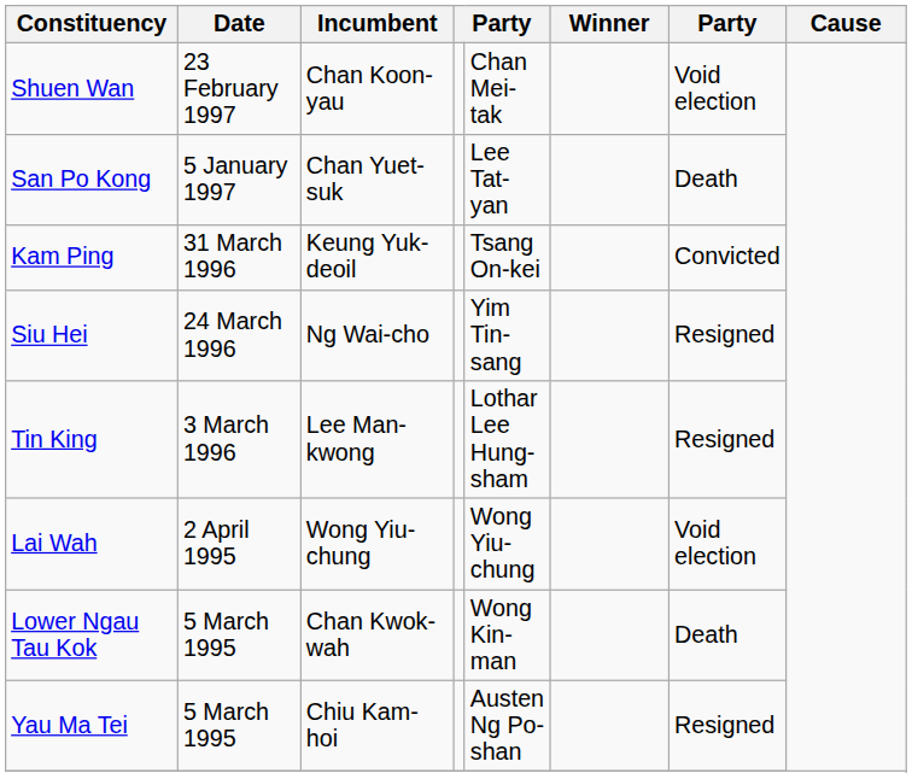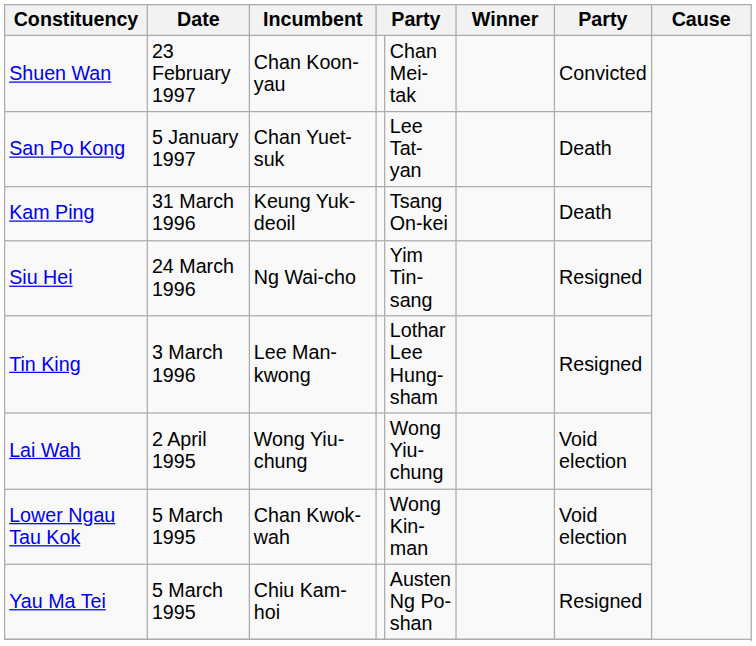Shuen Wan | column 7: Void election -> Convicted
Kam Ping | column 7: Convicted -> Death
Lower Ngau Tau Kok | column 7: Death -> Void election
